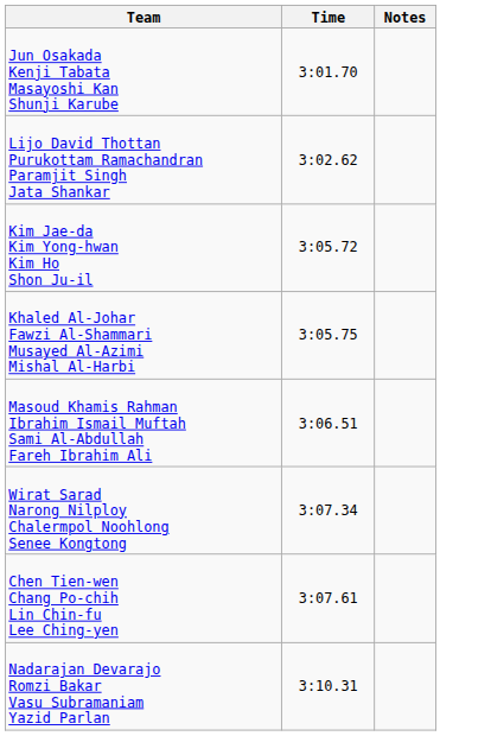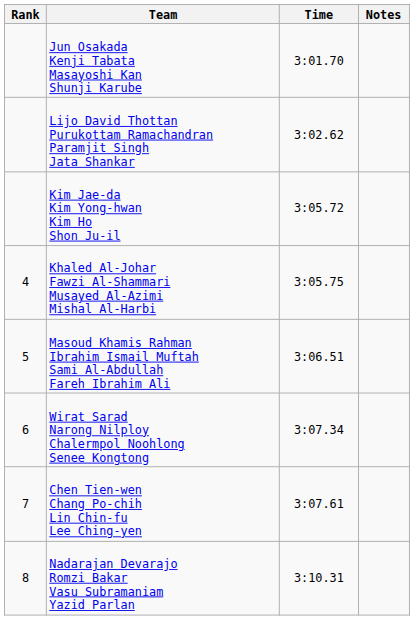+ column: Rank | 4 | 5 | 6 | 7 | 8
